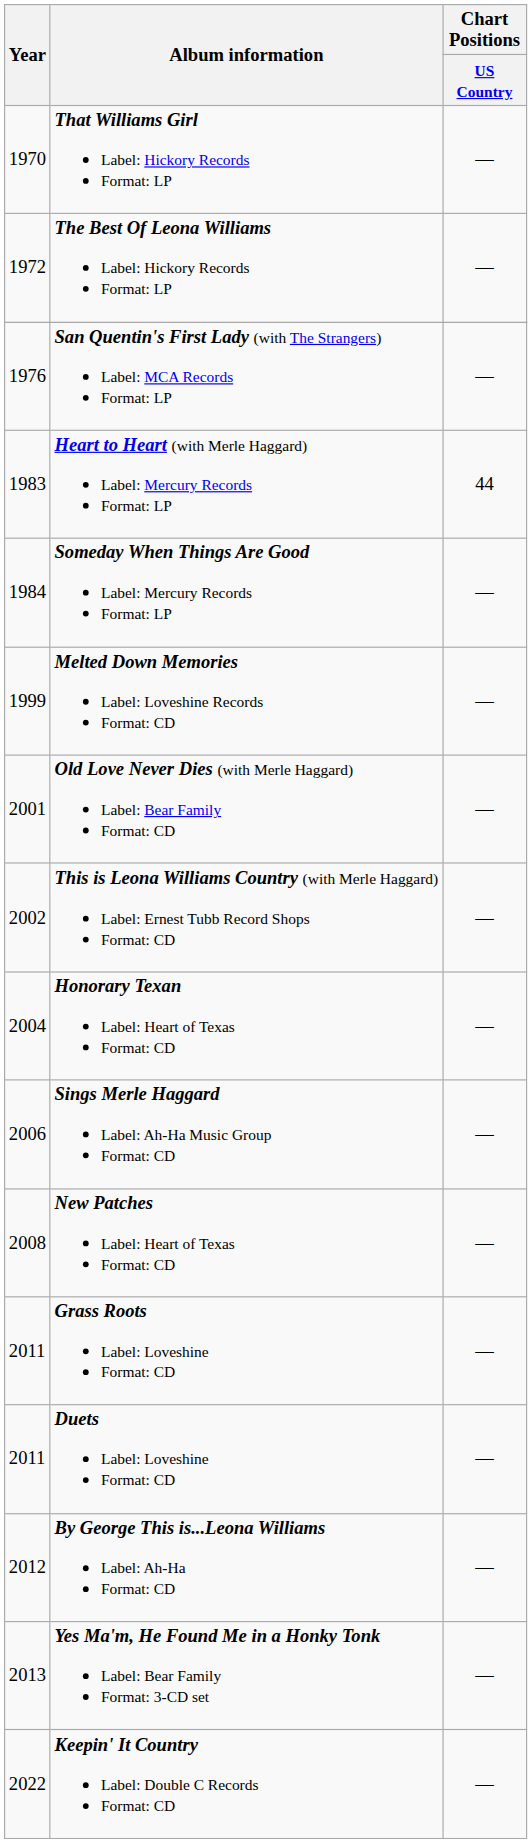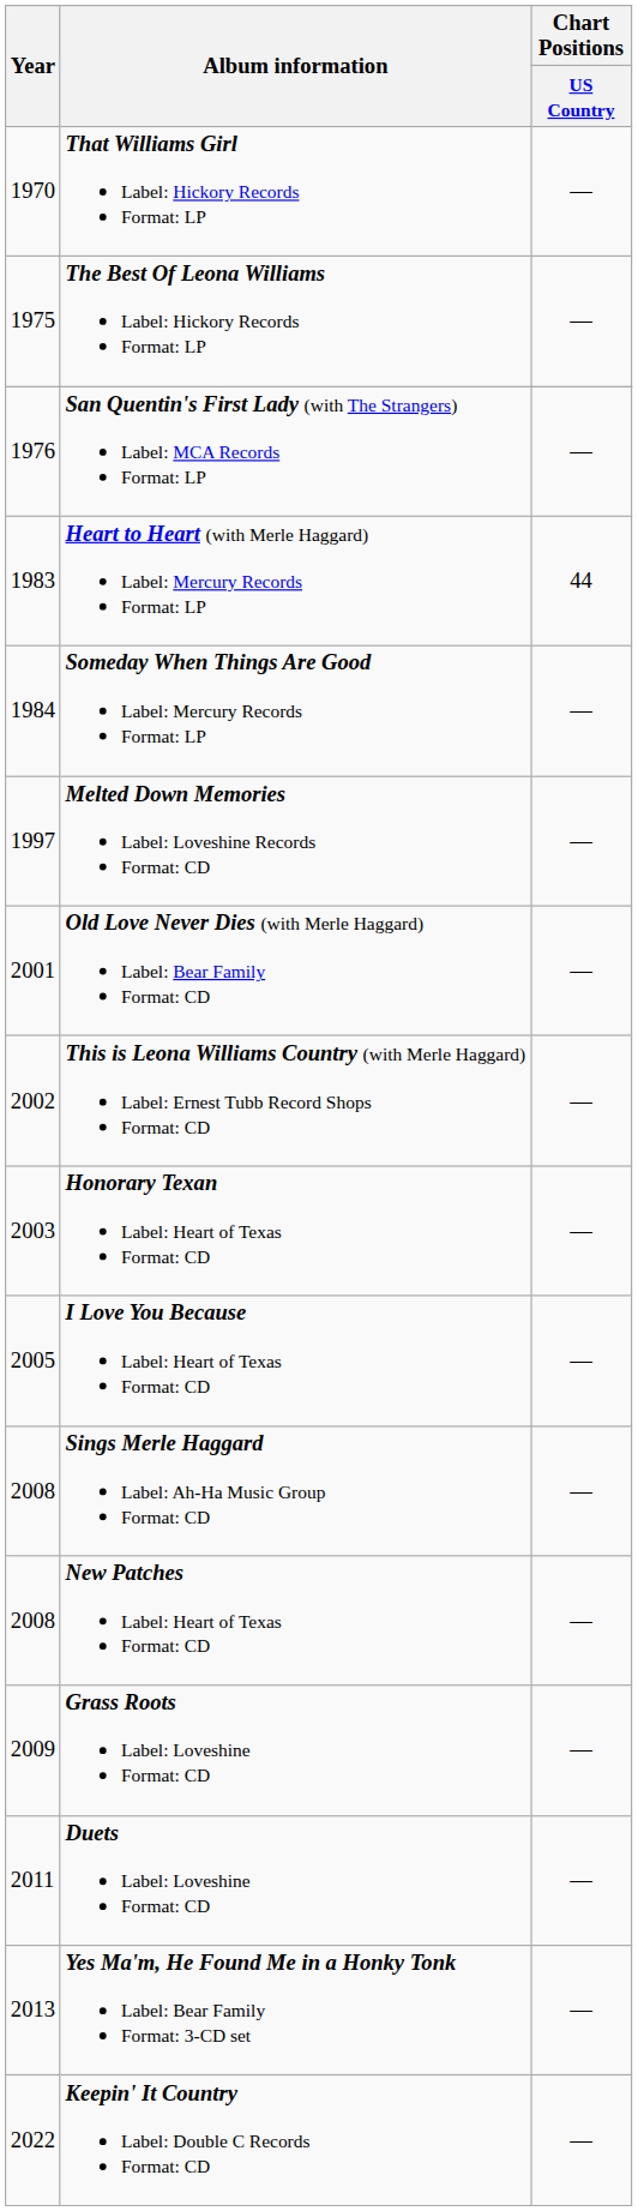The Best Of Leona Williams Label: Hickory Records Format: LP | Year: 1972 -> 1975
Melted Down Memories Label: Loveshine Records Format: CD | Year: 1999 -> 1997
Honorary Texan Label: Heart of Texas Format: CD | Year: 2004 -> 2003
+ row: 2005 | I Love You Because Label: Heart of Texas Format: CD | —
Sings Merle Haggard Label: Ah-Ha Music Group Format: CD | Year: 2006 -> 2008
Grass Roots Label: Loveshine Format: CD | Year: 2011 -> 2009
- row: 2012 | By George This is...Leona Williams Label: Ah-Ha Format: CD | —
